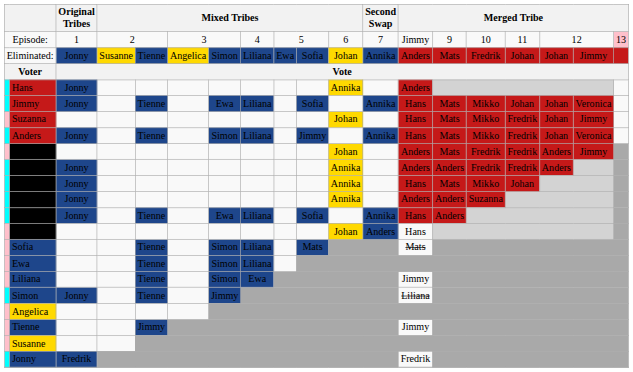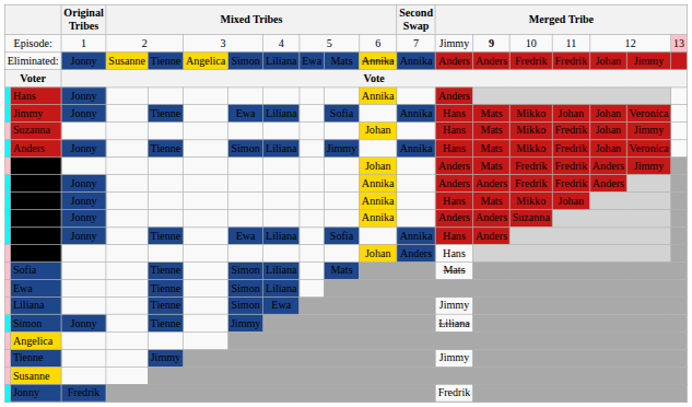Episode: | column 14: normal -> bold
Eliminated: | column 10: Sofia -> Mats
Eliminated: | column 11: Johan -> Annika
Eliminated: | column 14: Mats -> Anders
Eliminated: | column 16: Johan -> Fredrik
